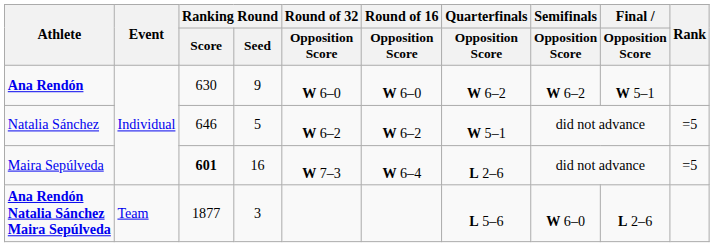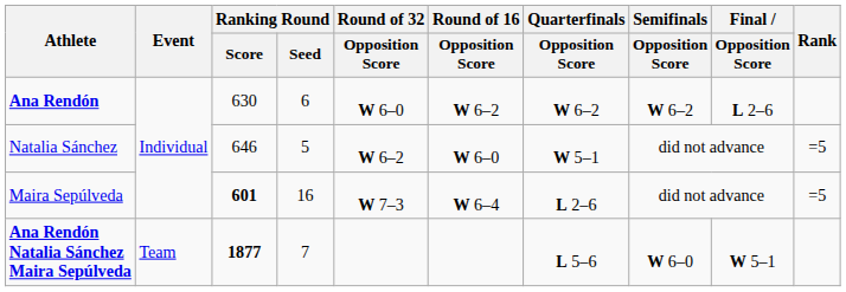Ana Rendón | Ranking Round / Seed: 9 -> 6
Ana Rendón | Round of 16 / Opposition Score: W 6–0 -> W 6–2
Ana Rendón | Final / Opposition Score: W 5–1 -> L 2–6
Natalia Sánchez | Round of 16 / Opposition Score: W 6–2 -> W 6–0
Ana Rendón Natalia Sánchez Maira Sepúlveda | Ranking Round / Score: normal -> bold
Ana Rendón Natalia Sánchez Maira Sepúlveda | Ranking Round / Seed: 3 -> 7
Ana Rendón Natalia Sánchez Maira Sepúlveda | Final / Opposition Score: L 2–6 -> W 5–1
